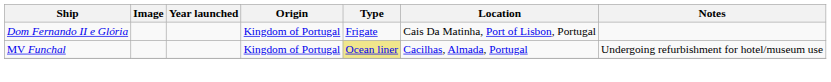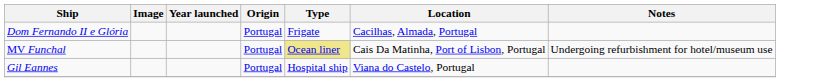Dom Fernando II e Glória | Origin: Kingdom of Portugal -> Portugal
Dom Fernando II e Glória | Location: Cais Da Matinha, Port of Lisbon, Portugal -> Cacilhas, Almada, Portugal
MV Funchal | Origin: Kingdom of Portugal -> Portugal
MV Funchal | Location: Cacilhas, Almada, Portugal -> Cais Da Matinha, Port of Lisbon, Portugal
+ row: Gil Eannes | Portugal | Hospital ship | Viana do Castelo, Portugal
